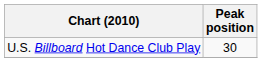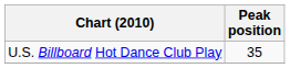U.S. Billboard Hot Dance Club Play | Peak position: 30 -> 35
